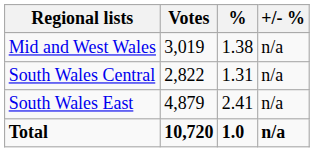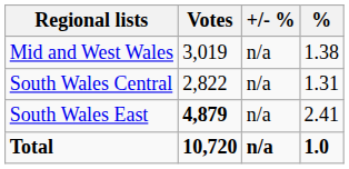columns swapped: % <-> +/- %
South Wales East | Votes: normal -> bold
